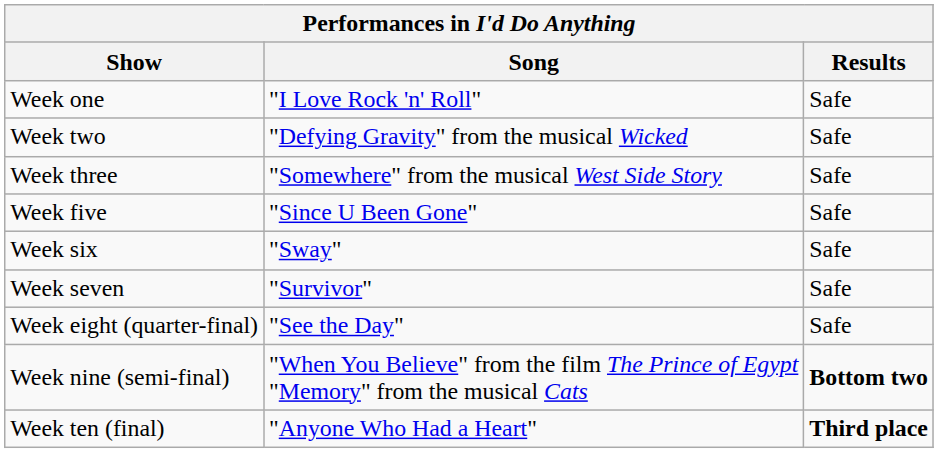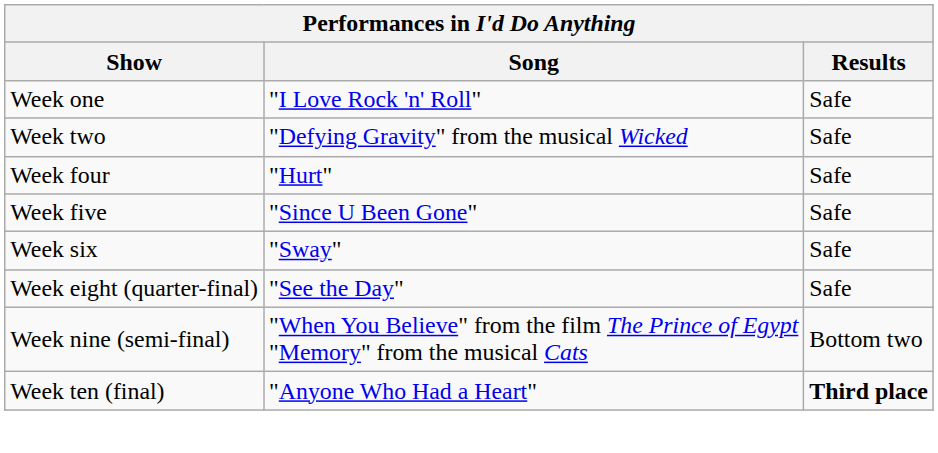- row: Week three | "Somewhere" from the musical West Side Story | Safe
+ row: Week four | "Hurt" | Safe
- row: Week seven | "Survivor" | Safe
Week nine (semi-final) | Results: bold -> normal
